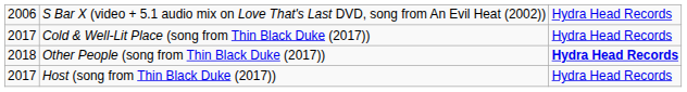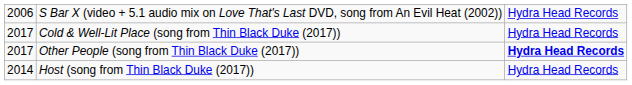Other People (song from Thin Black Duke (2017)) | column 1: 2018 -> 2017
Host (song from Thin Black Duke (2017)) | column 1: 2017 -> 2014
